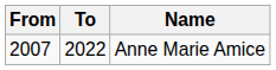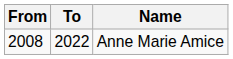Anne Marie Amice | From: 2007 -> 2008
